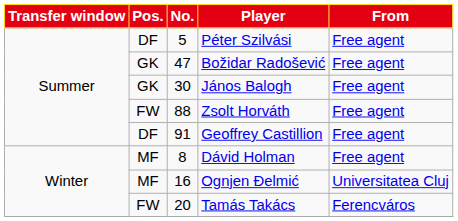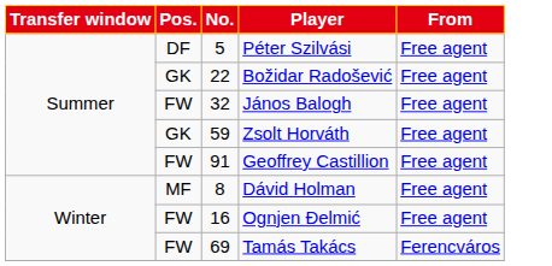Božidar Radošević | No.: 47 -> 22
János Balogh | Pos.: GK -> FW
János Balogh | No.: 30 -> 32
Zsolt Horváth | Pos.: FW -> GK
Zsolt Horváth | No.: 88 -> 59
Geoffrey Castillion | Pos.: DF -> FW
Ognjen Đelmić | Pos.: MF -> FW
Ognjen Đelmić | From: Universitatea Cluj -> Free agent
Tamás Takács | No.: 20 -> 69
